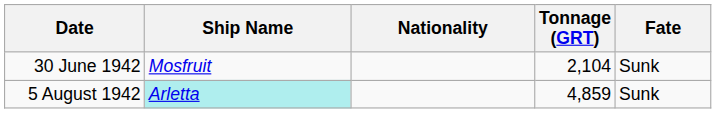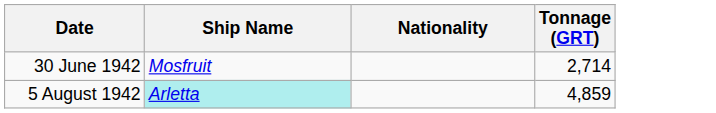- column: Fate | Sunk | Sunk
30 June 1942 | Tonnage (GRT): 2,104 -> 2,714
